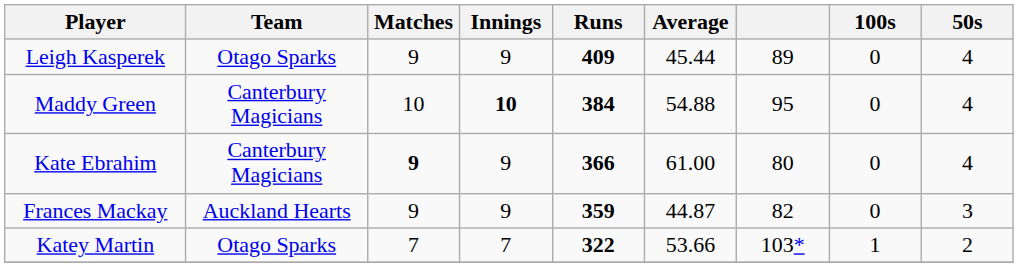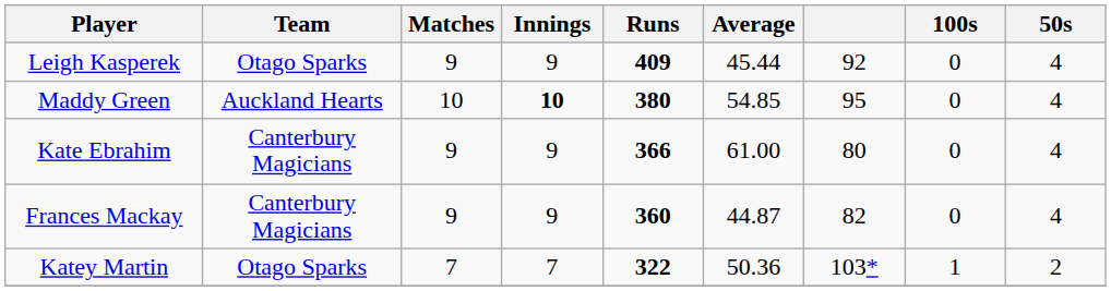Leigh Kasperek | column 7: 89 -> 92
Maddy Green | Team: Canterbury Magicians -> Auckland Hearts
Maddy Green | Runs: 384 -> 380
Maddy Green | Average: 54.88 -> 54.85
Kate Ebrahim | Matches: bold -> normal
Frances Mackay | Team: Auckland Hearts -> Canterbury Magicians
Frances Mackay | Runs: 359 -> 360
Frances Mackay | 50s: 3 -> 4
Katey Martin | Average: 53.66 -> 50.36
